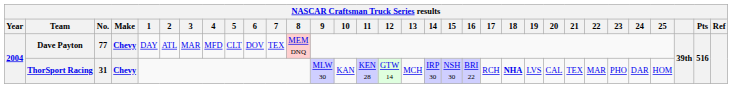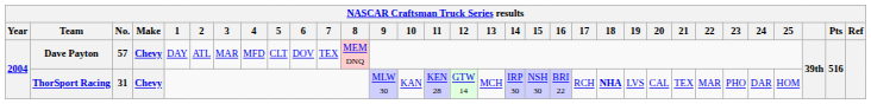Dave Payton | No.: 77 -> 57
